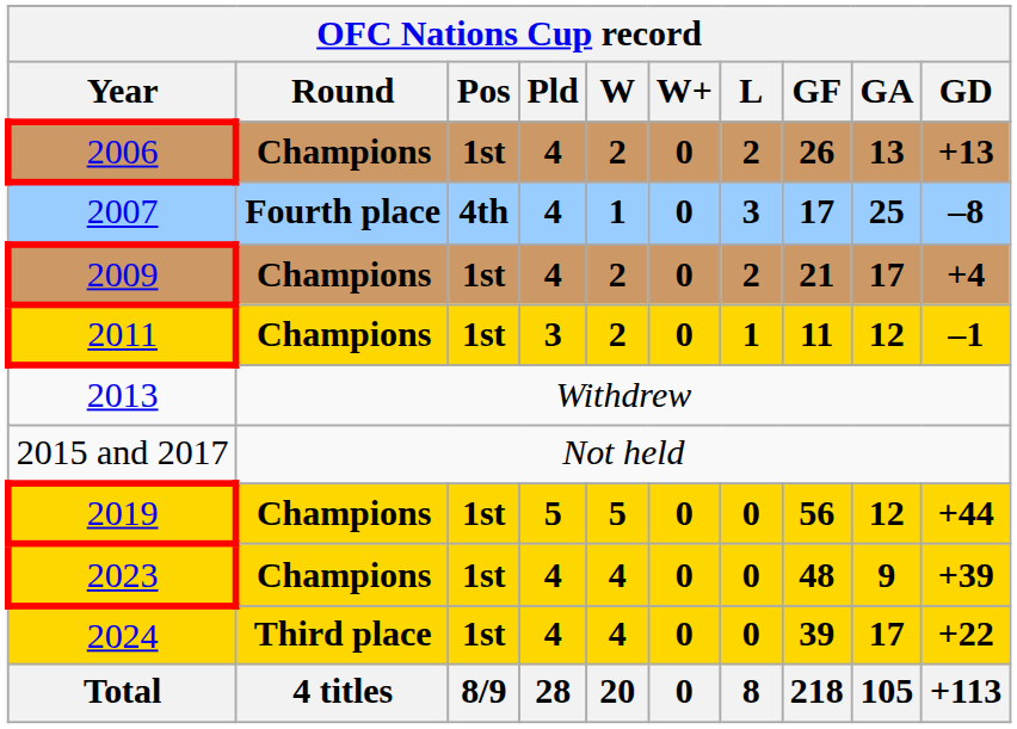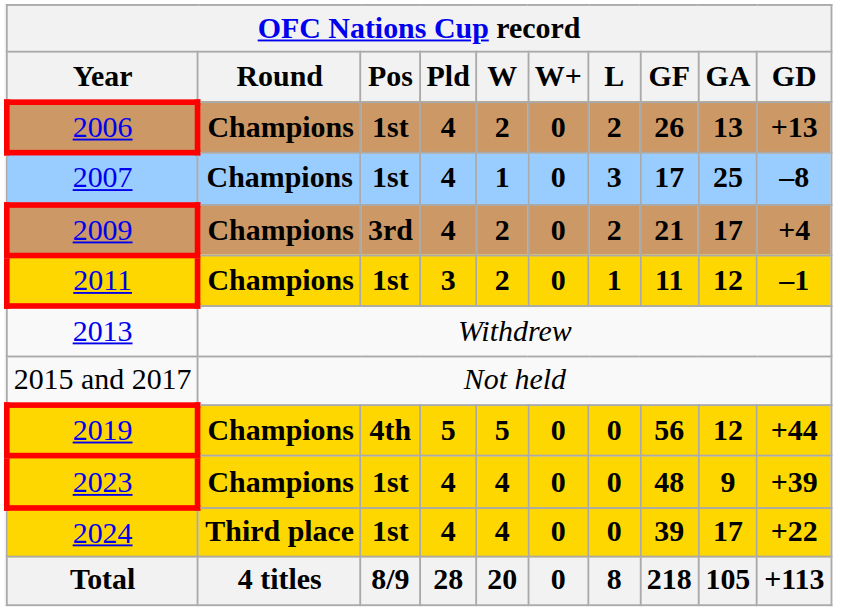2007 | Round: Fourth place -> Champions
2007 | Pos: 4th -> 1st
2009 | Pos: 1st -> 3rd
2019 | Pos: 1st -> 4th
